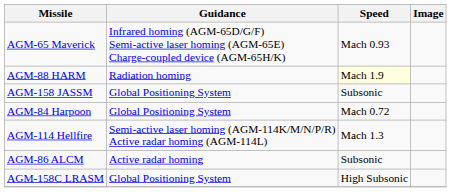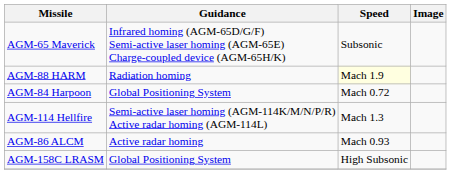AGM-65 Maverick | Speed: Mach 0.93 -> Subsonic
- row: AGM-158 JASSM | Global Positioning System | Subsonic
AGM-86 ALCM | Speed: Subsonic -> Mach 0.93
